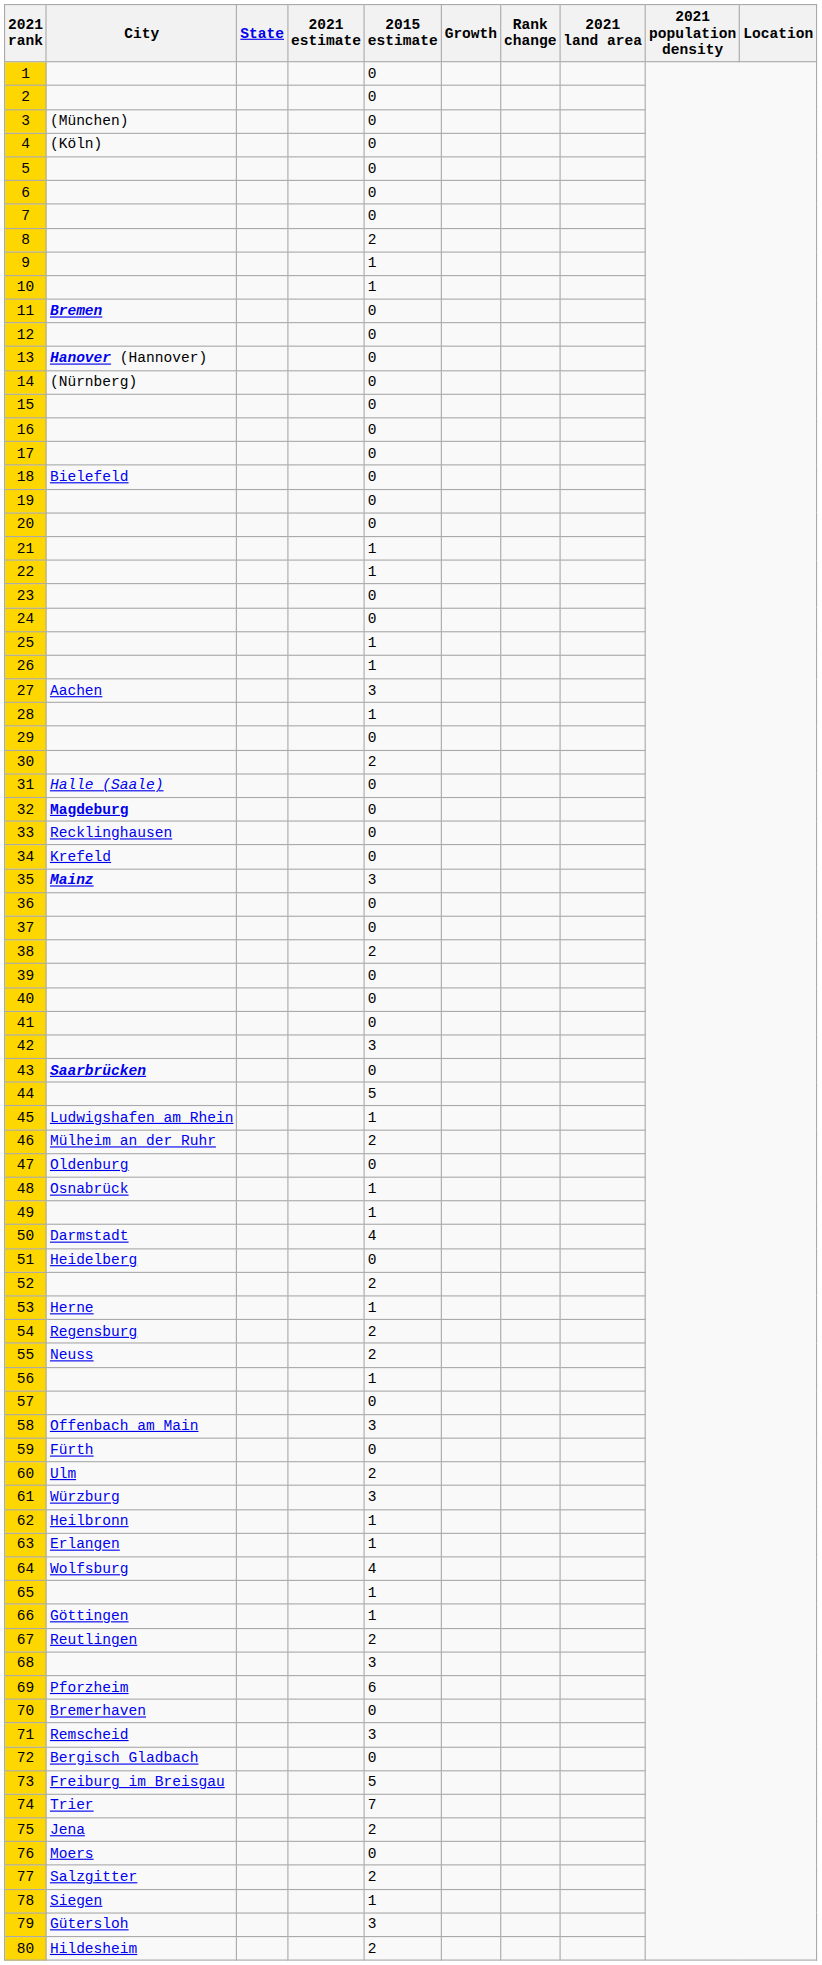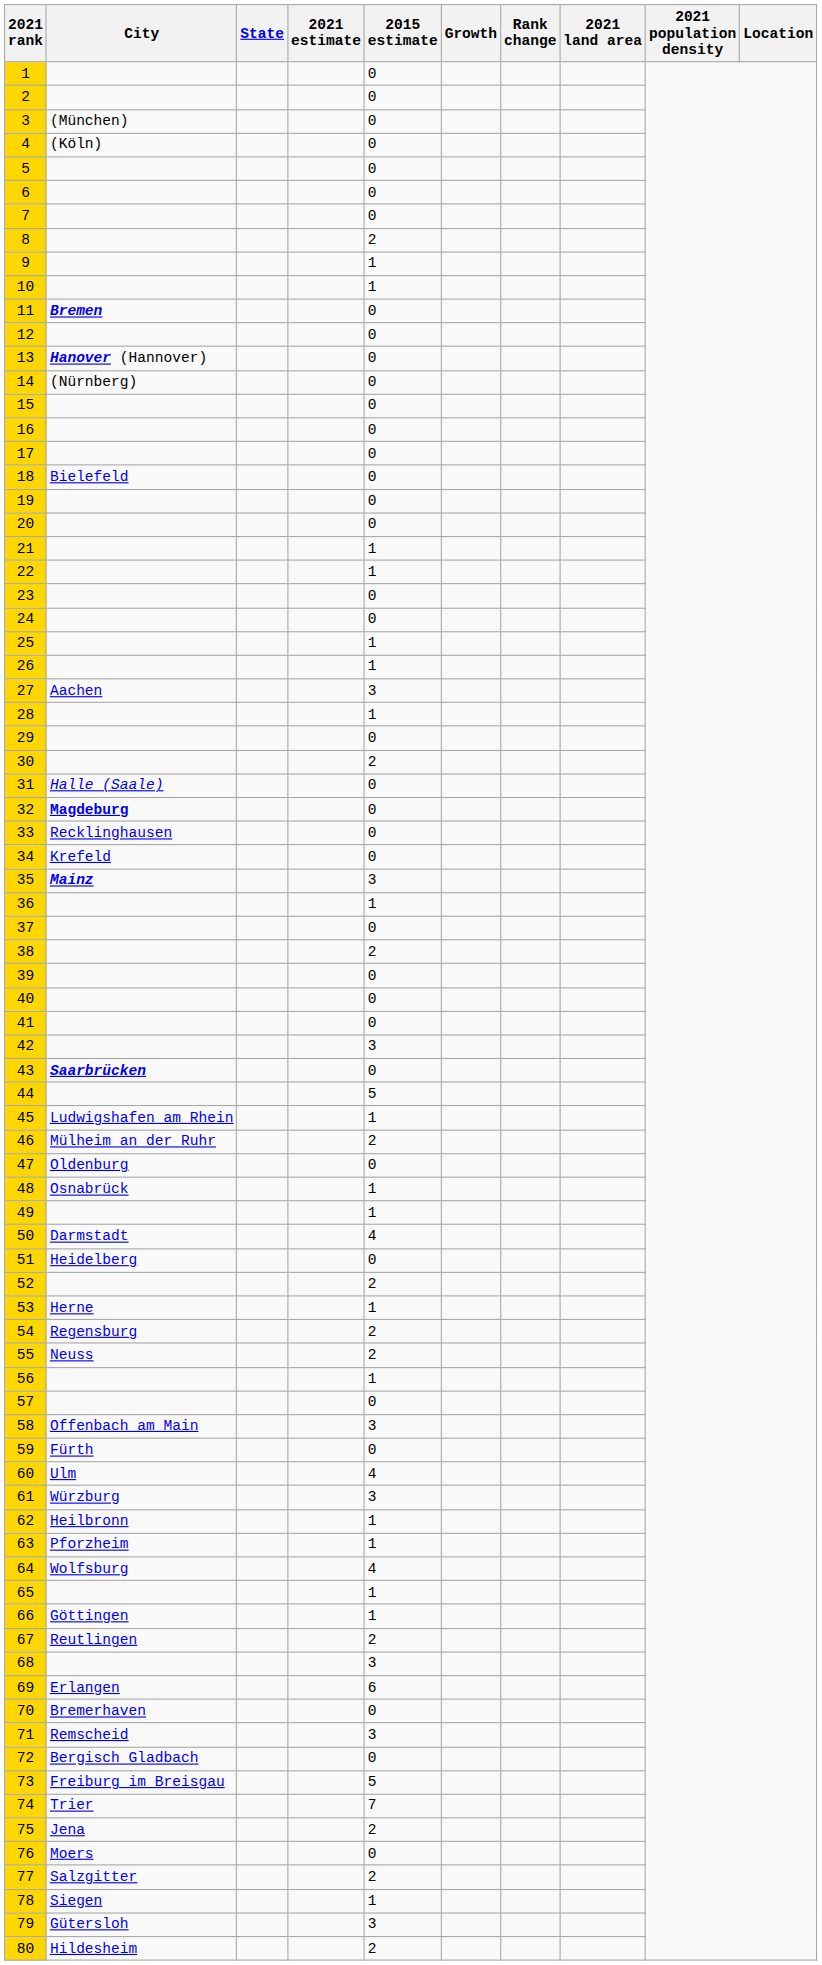36 | 2015 estimate: 0 -> 1
60 | 2015 estimate: 2 -> 4
63 | City: Erlangen -> Pforzheim
69 | City: Pforzheim -> Erlangen
